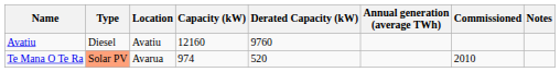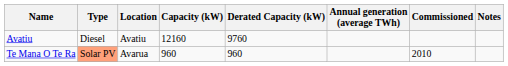Te Mana O Te Ra | Capacity (kW): 974 -> 960
Te Mana O Te Ra | Derated Capacity (kW): 520 -> 960
